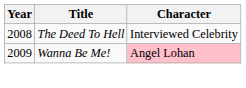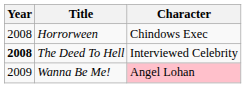+ row: 2008 | Horrorween | Chindows Exec
The Deed To Hell | Year: normal -> bold
